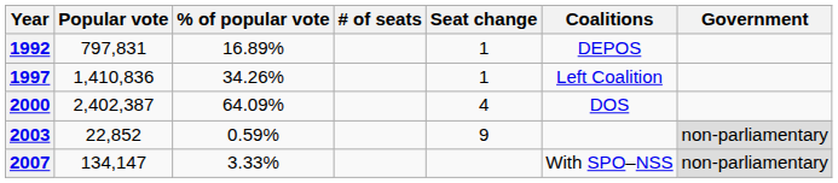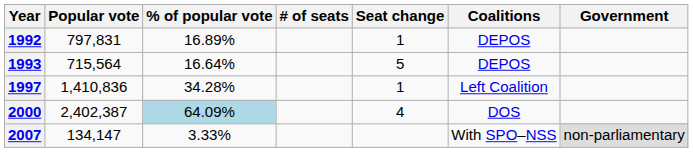+ row: 1993 | 715,564 | 16.64% | 5 | DEPOS
1997 | % of popular vote: 34.26% -> 34.28%
2000 | % of popular vote: no background -> lightblue background
- row: 2003 | 22,852 | 0.59% | 9 | non-parliamentary
